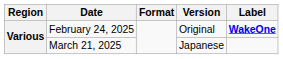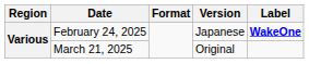February 24, 2025 | Version: Original -> Japanese
March 21, 2025 | Version: Japanese -> Original
